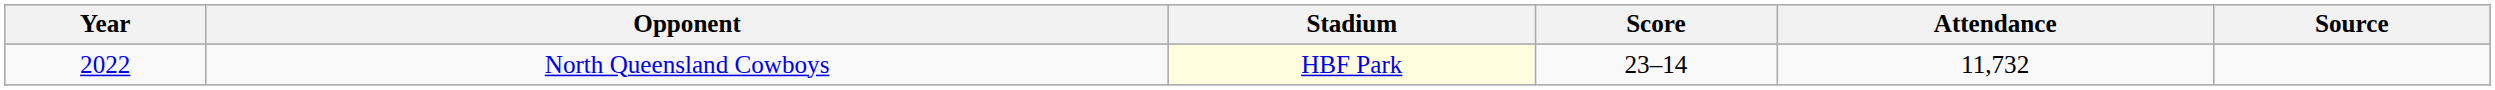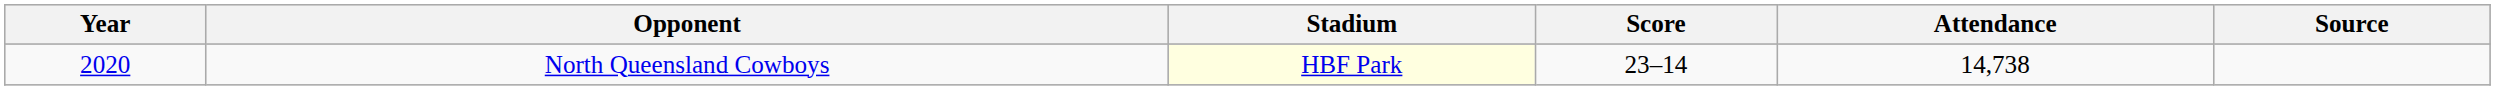North Queensland Cowboys | Year: 2022 -> 2020
North Queensland Cowboys | Attendance: 11,732 -> 14,738
